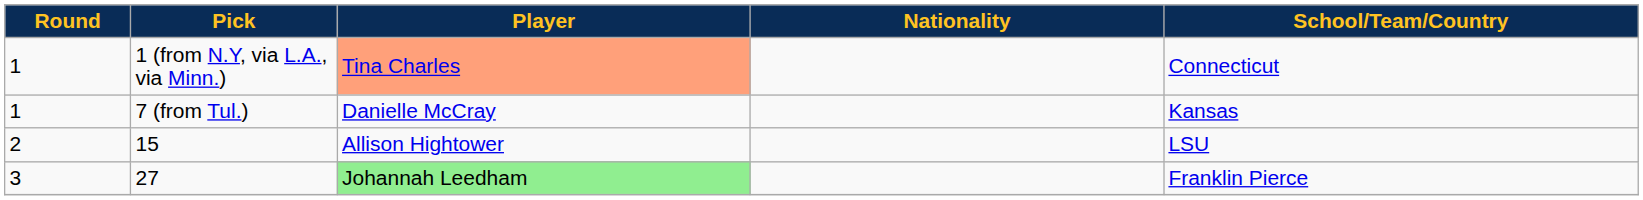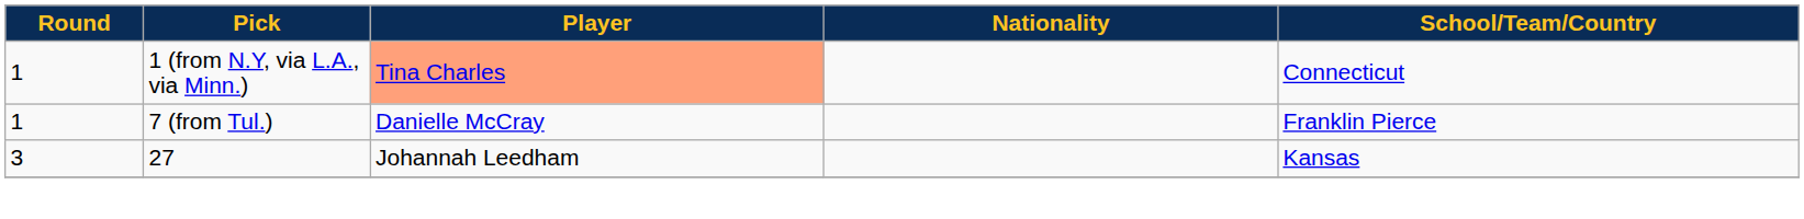7 (from Tul.) | School/Team/Country: Kansas -> Franklin Pierce
- row: 2 | 15 | Allison Hightower | LSU
27 | Player: lightgreen background -> no background
27 | School/Team/Country: Franklin Pierce -> Kansas
